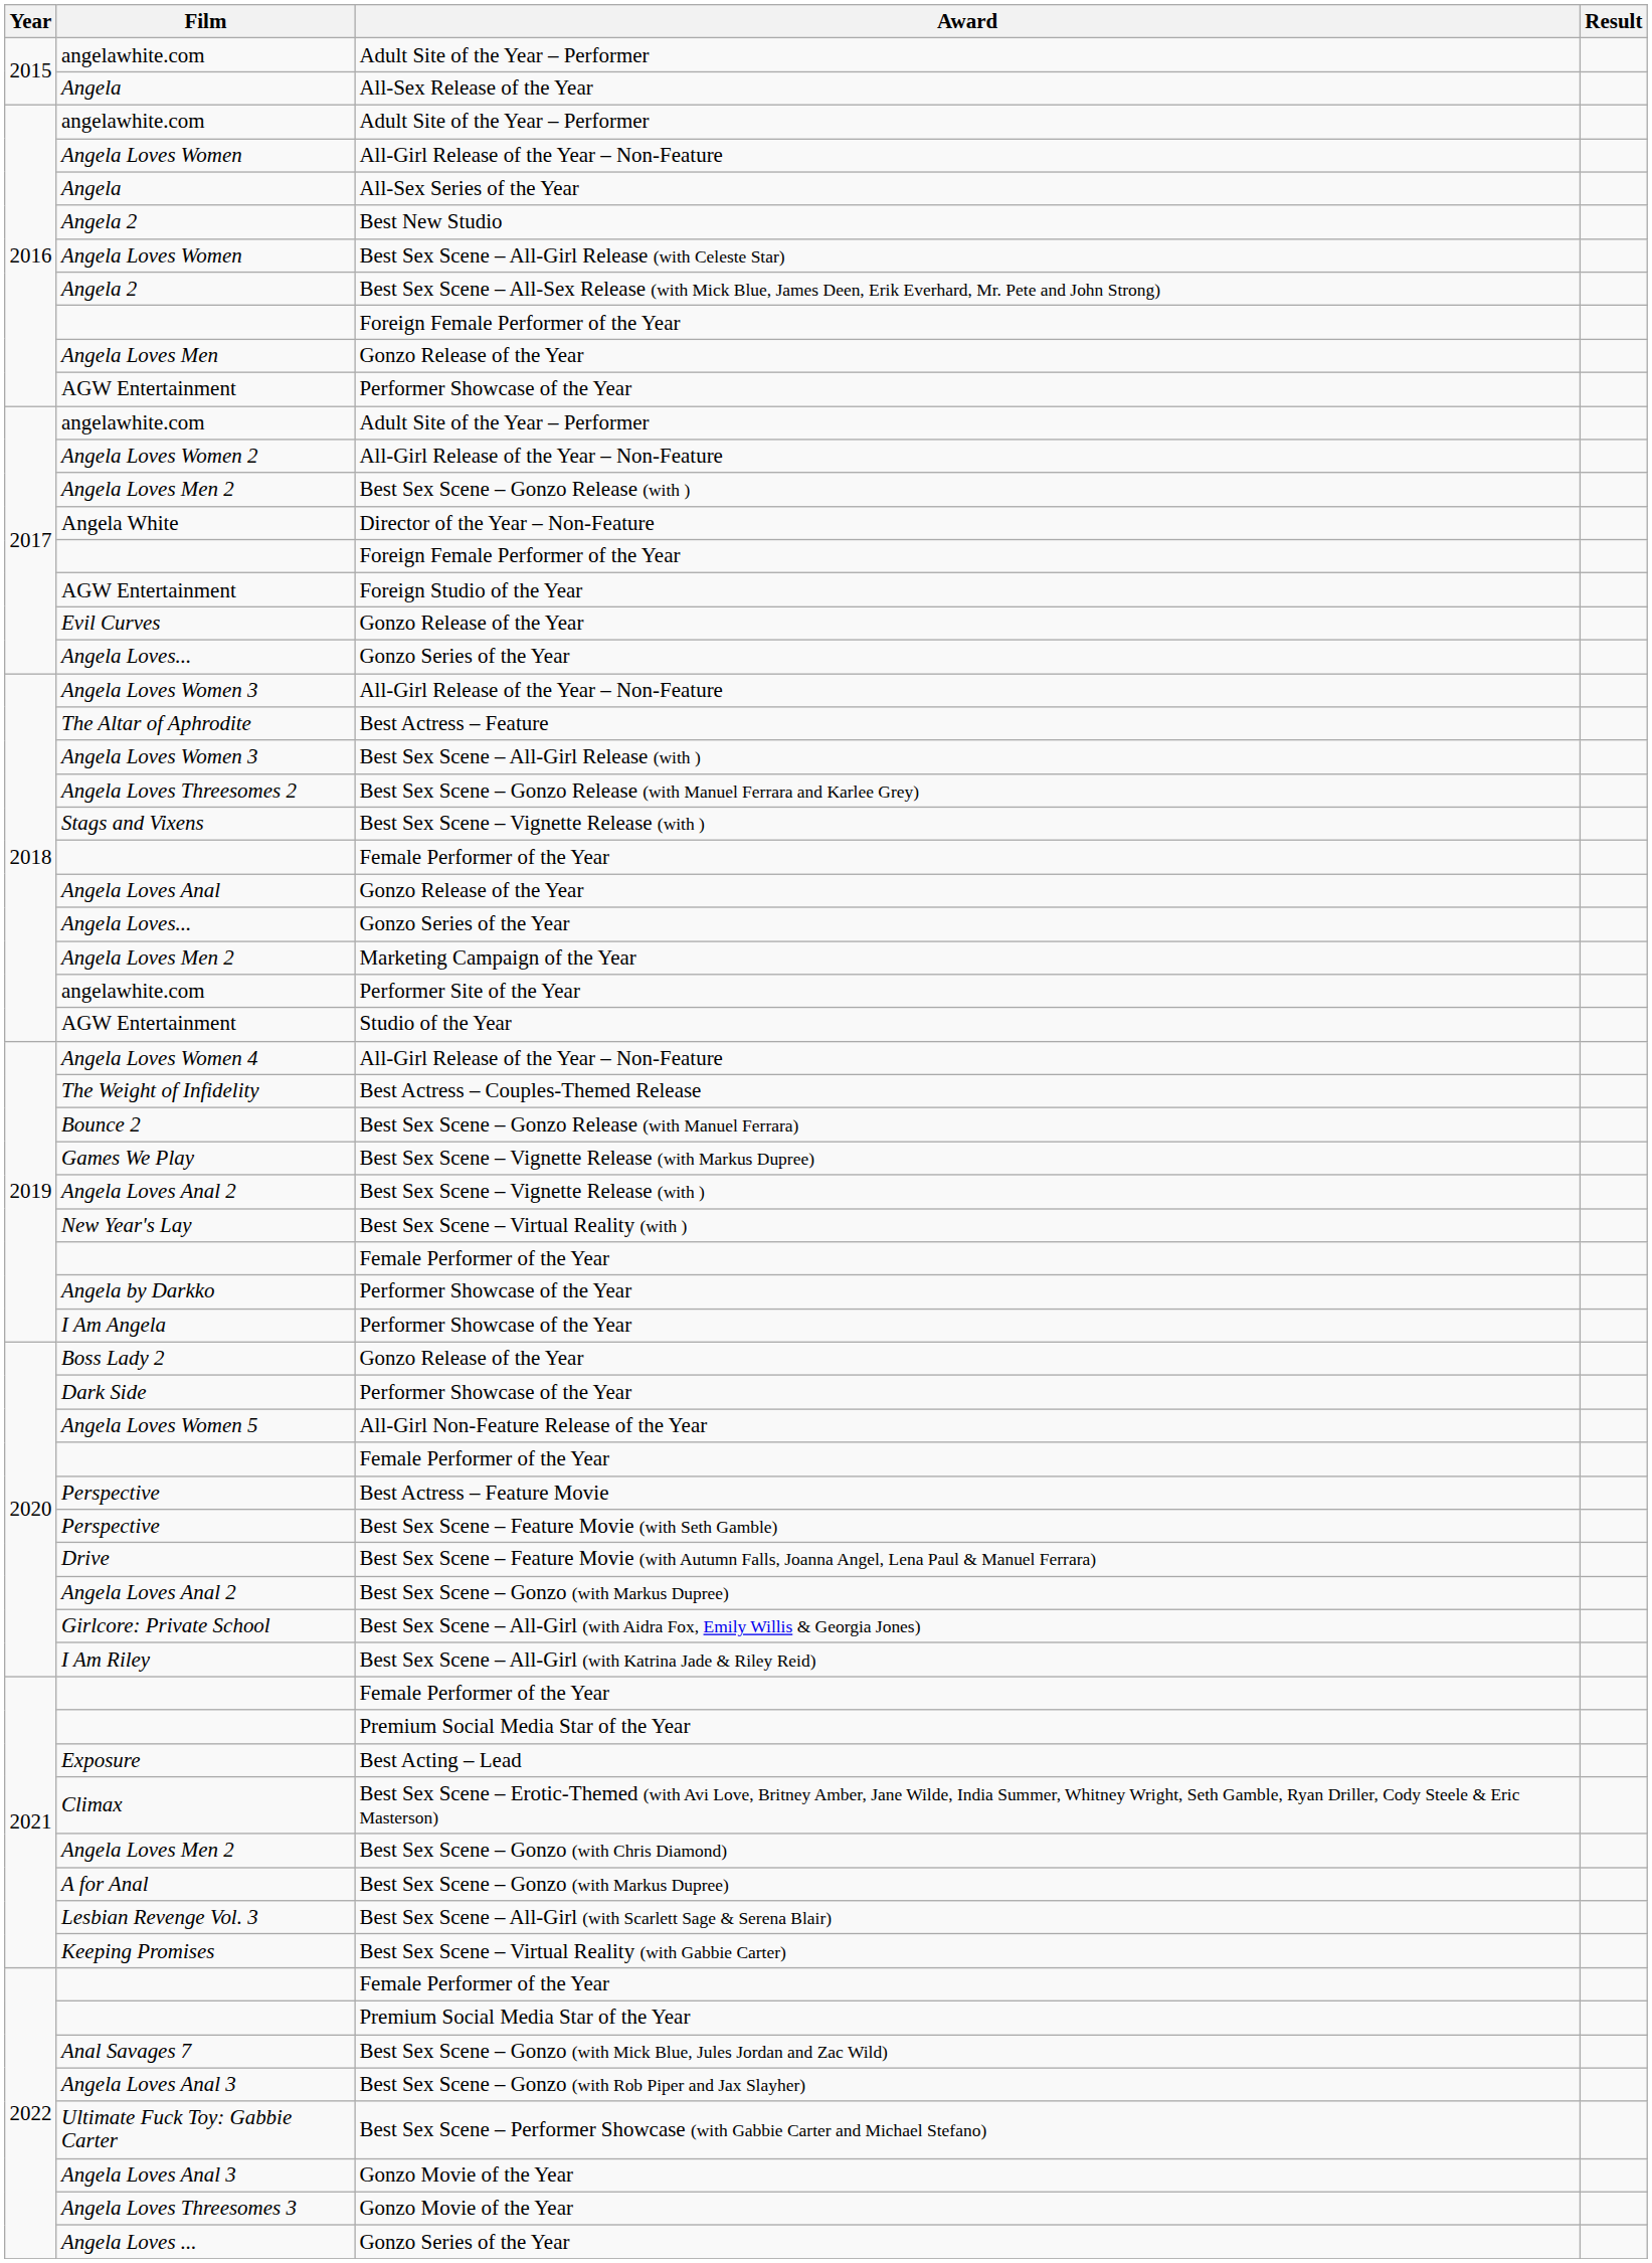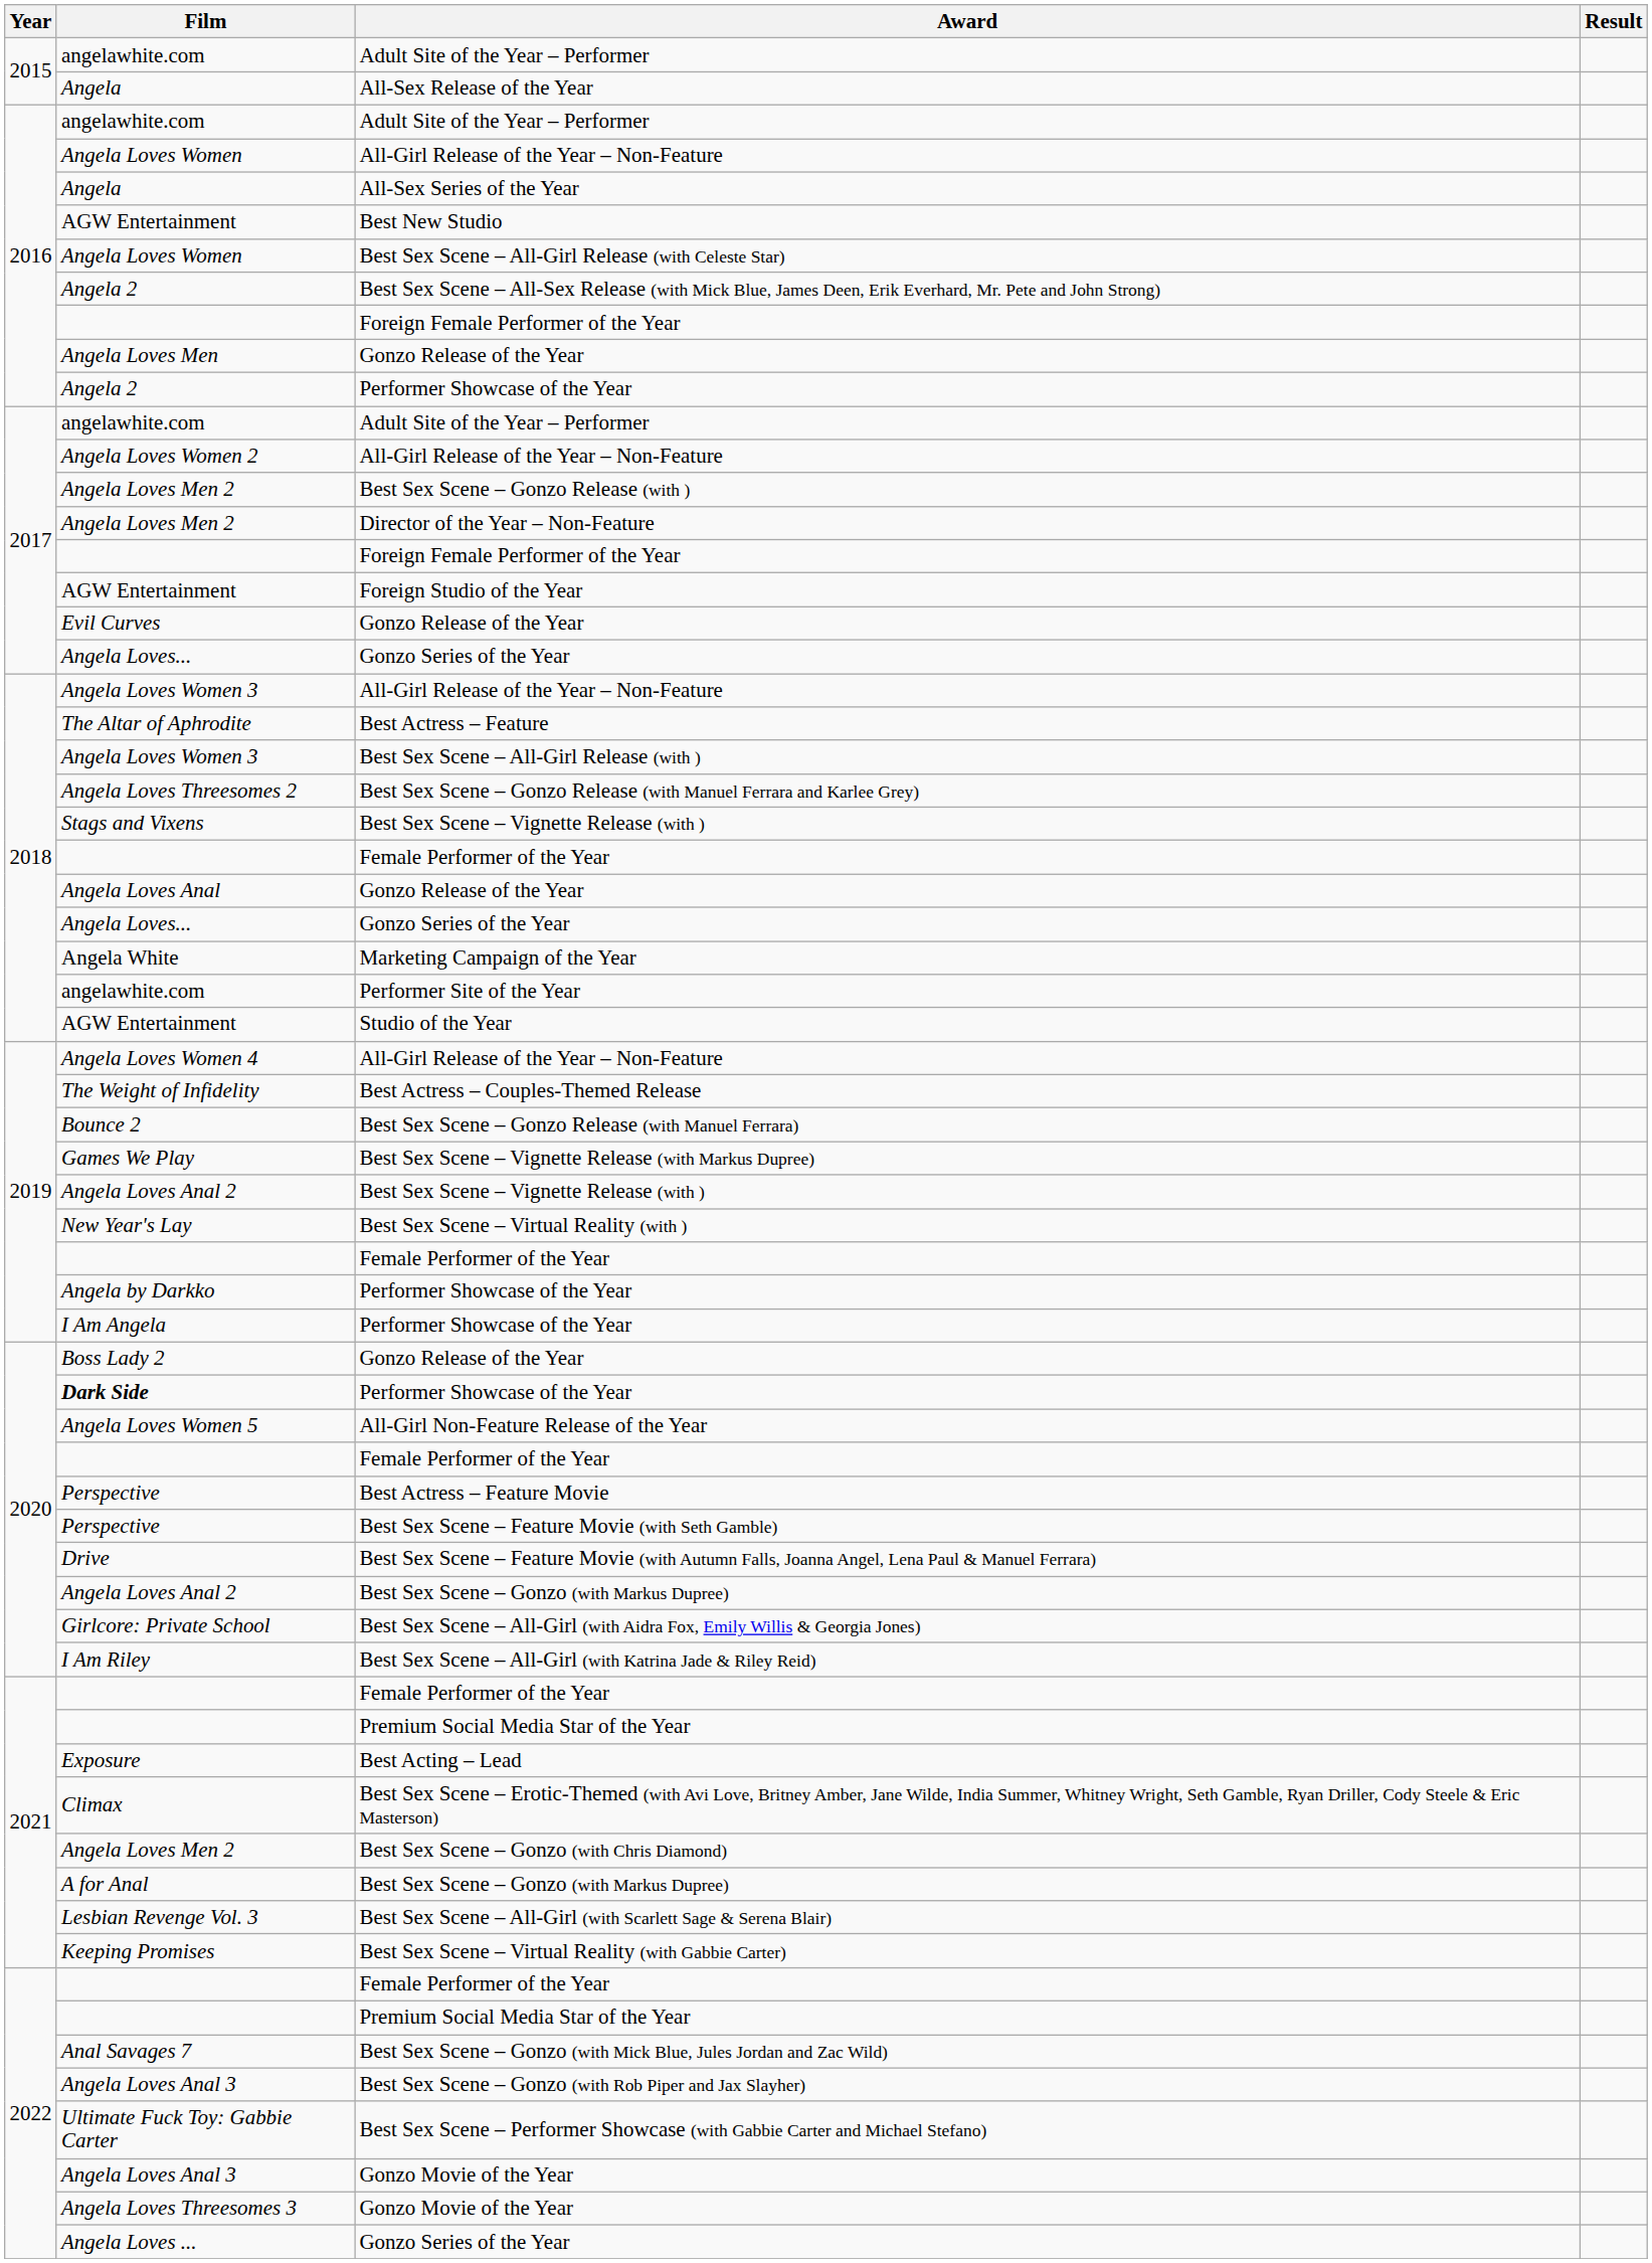Best New Studio | Film: Angela 2 -> AGW Entertainment
2016 / Performer Showcase of the Year | Film: AGW Entertainment -> Angela 2
Director of the Year – Non-Feature | Film: Angela White -> Angela Loves Men 2
Marketing Campaign of the Year | Film: Angela Loves Men 2 -> Angela White
2020 / Performer Showcase of the Year | Film: normal -> bold
